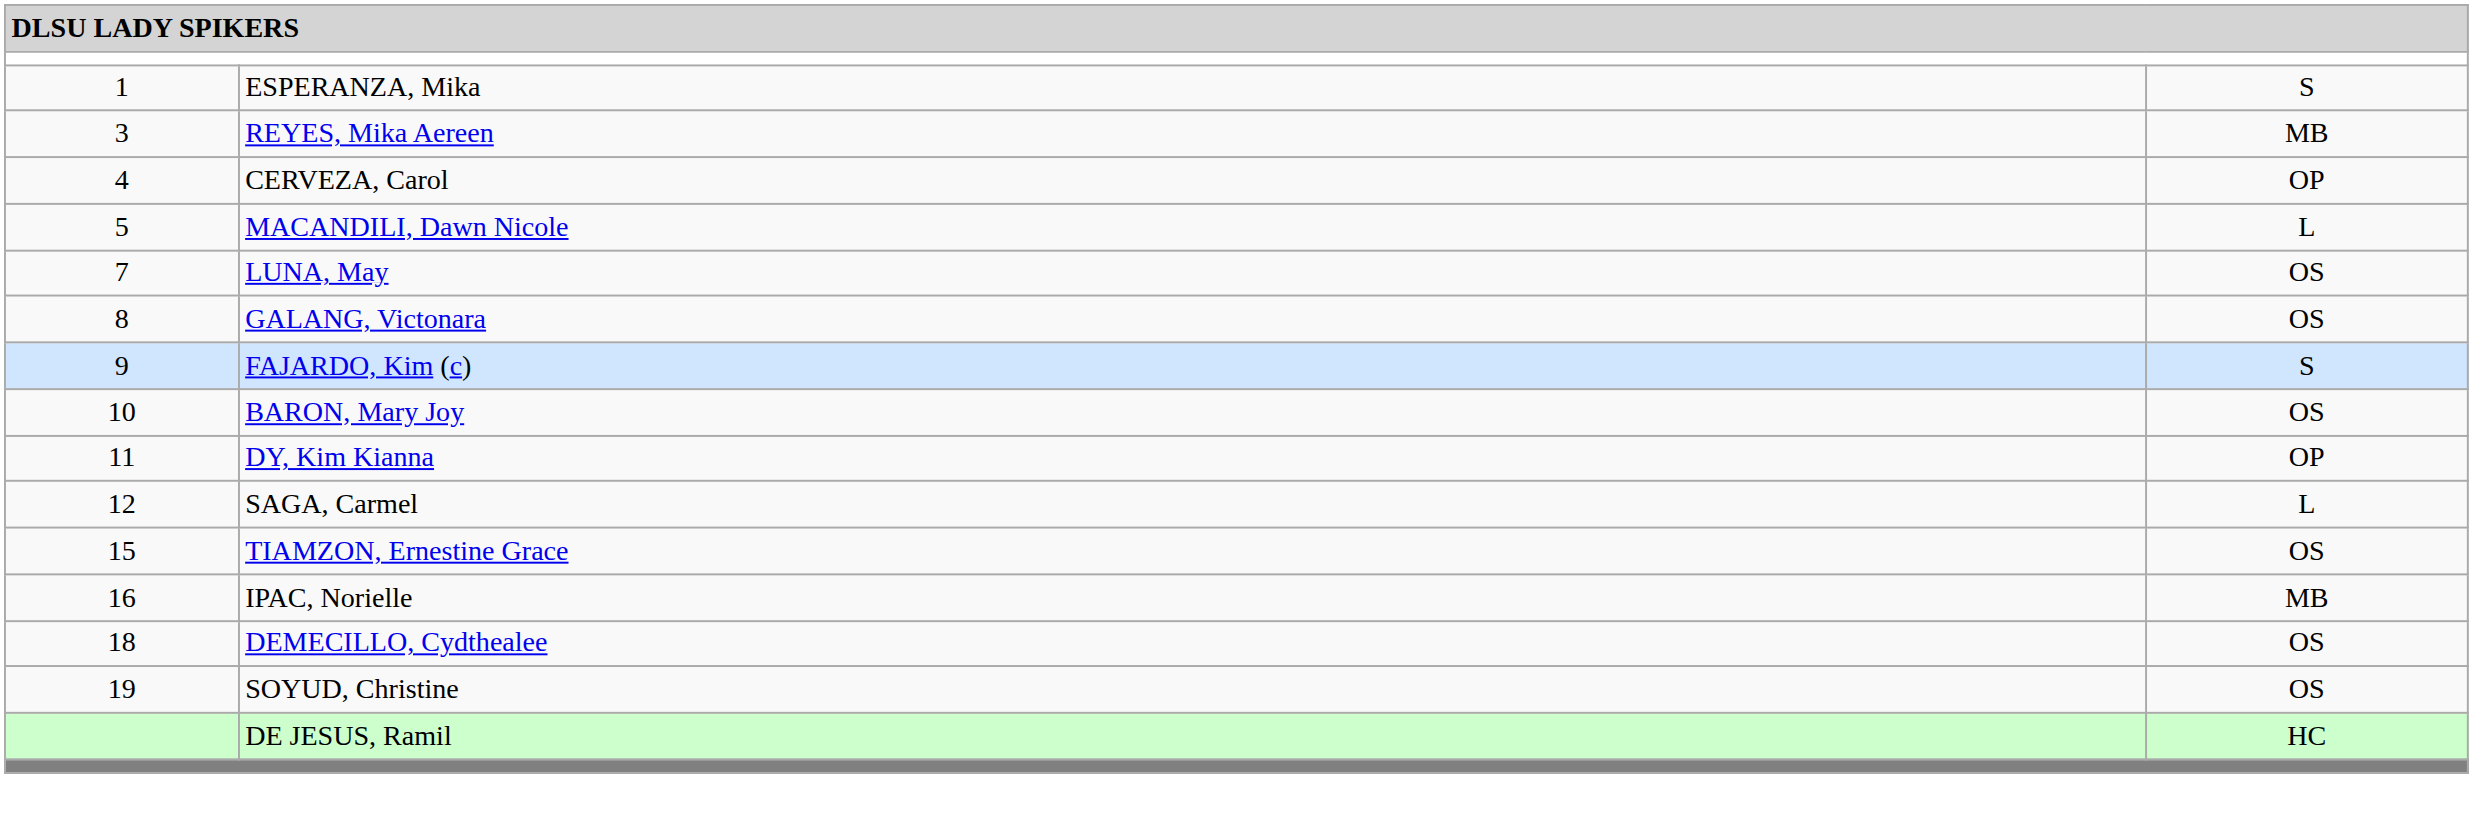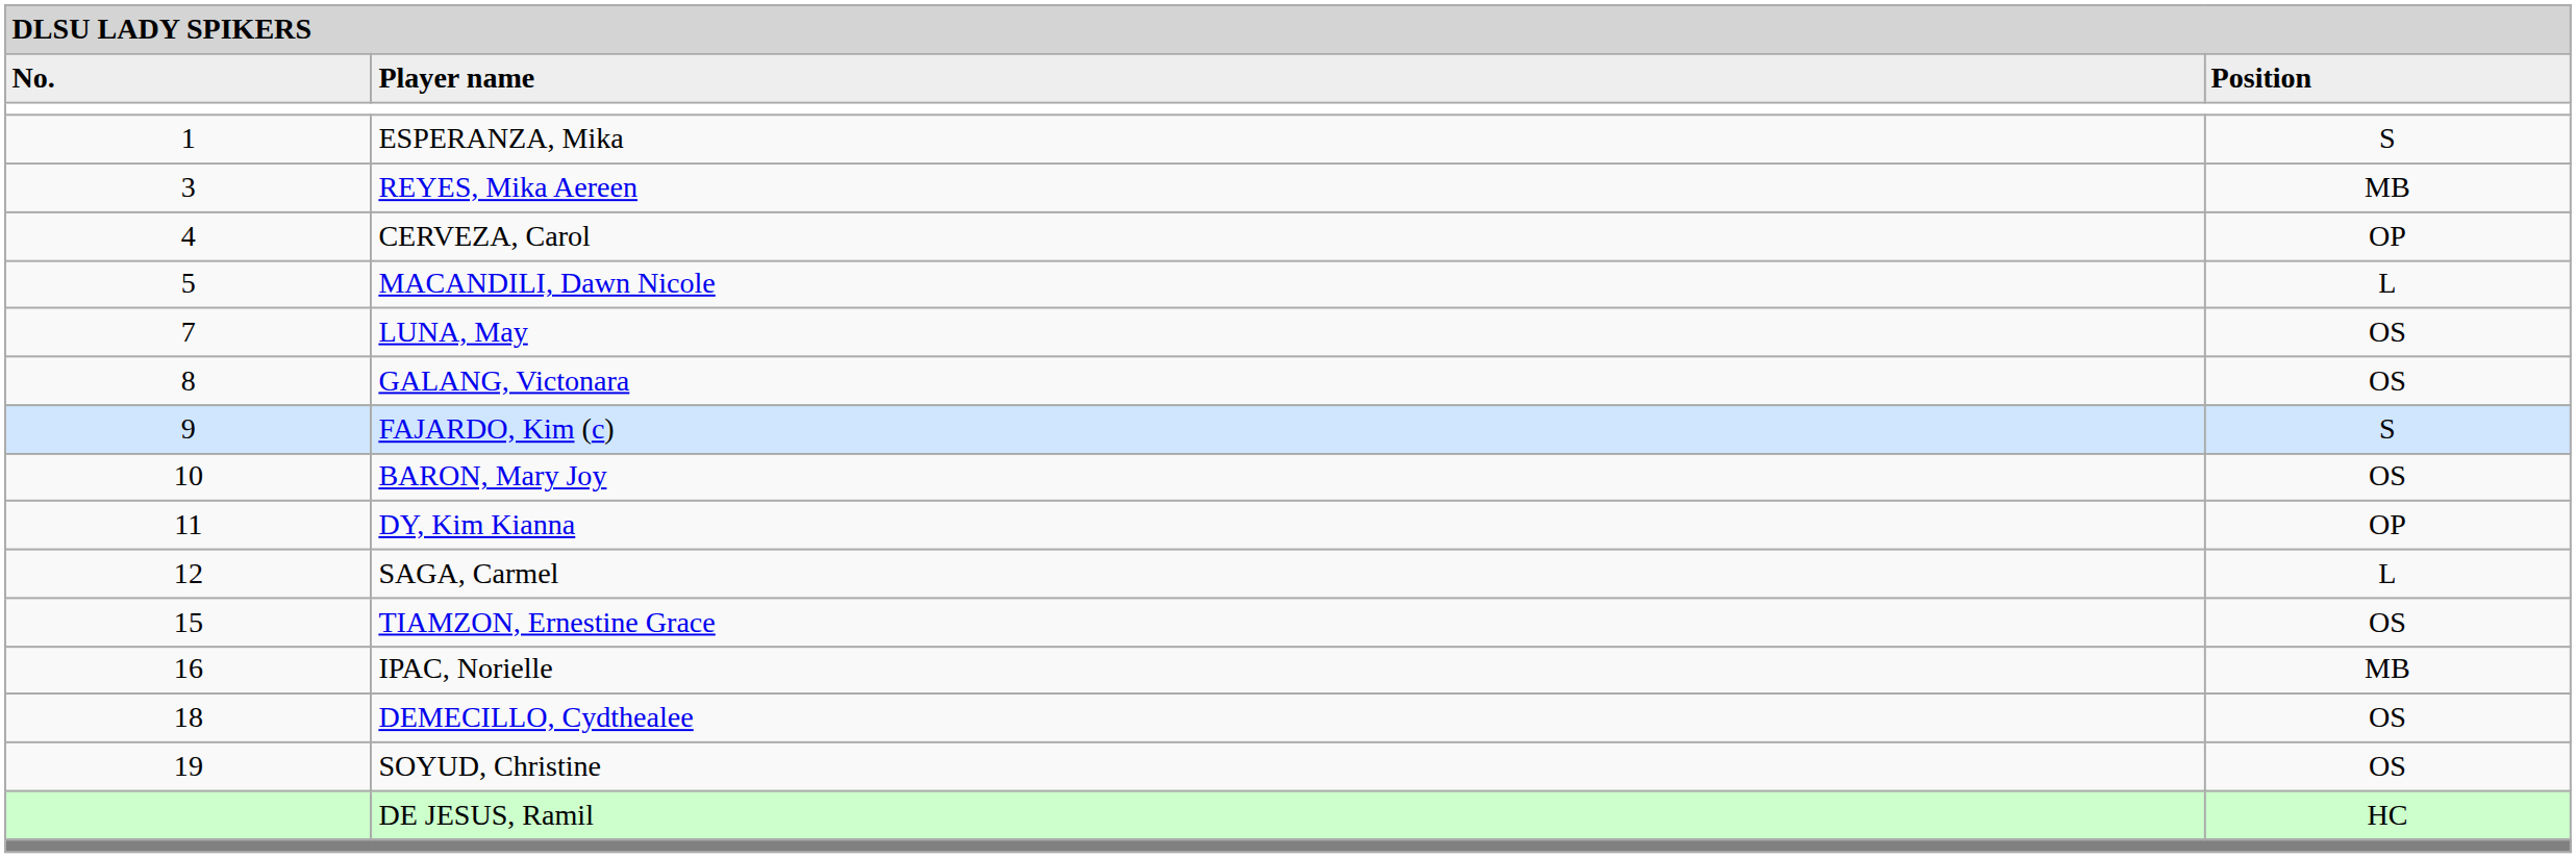+ row: No. | Player name | Position
